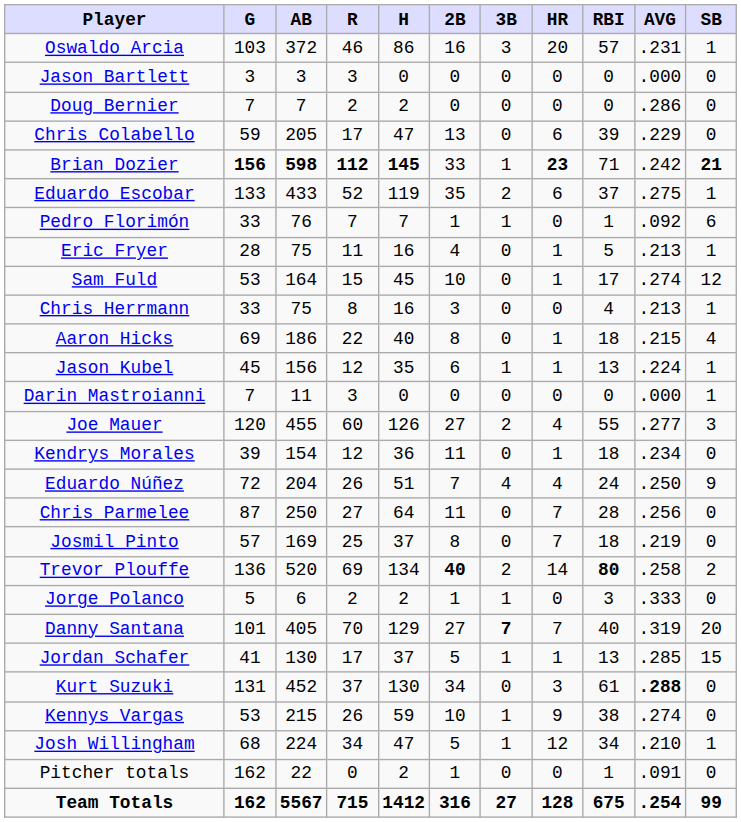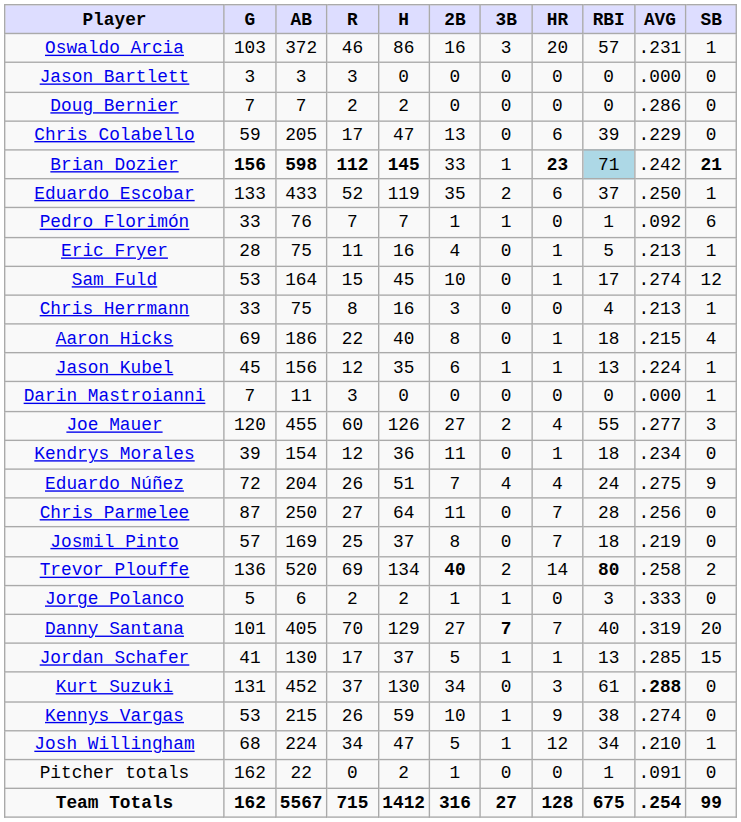Brian Dozier | RBI: no background -> lightblue background
Eduardo Escobar | AVG: .275 -> .250
Eduardo Núñez | AVG: .250 -> .275
